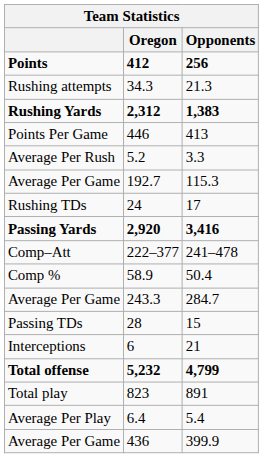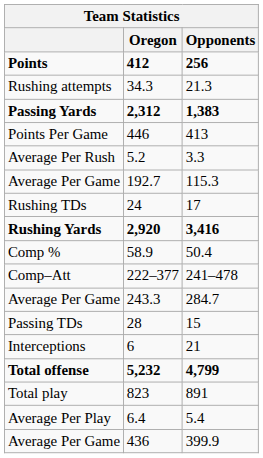2,312 | column 1: Rushing Yards -> Passing Yards
2,920 | column 1: Passing Yards -> Rushing Yards
rows swapped: 222–377 <-> 58.9
